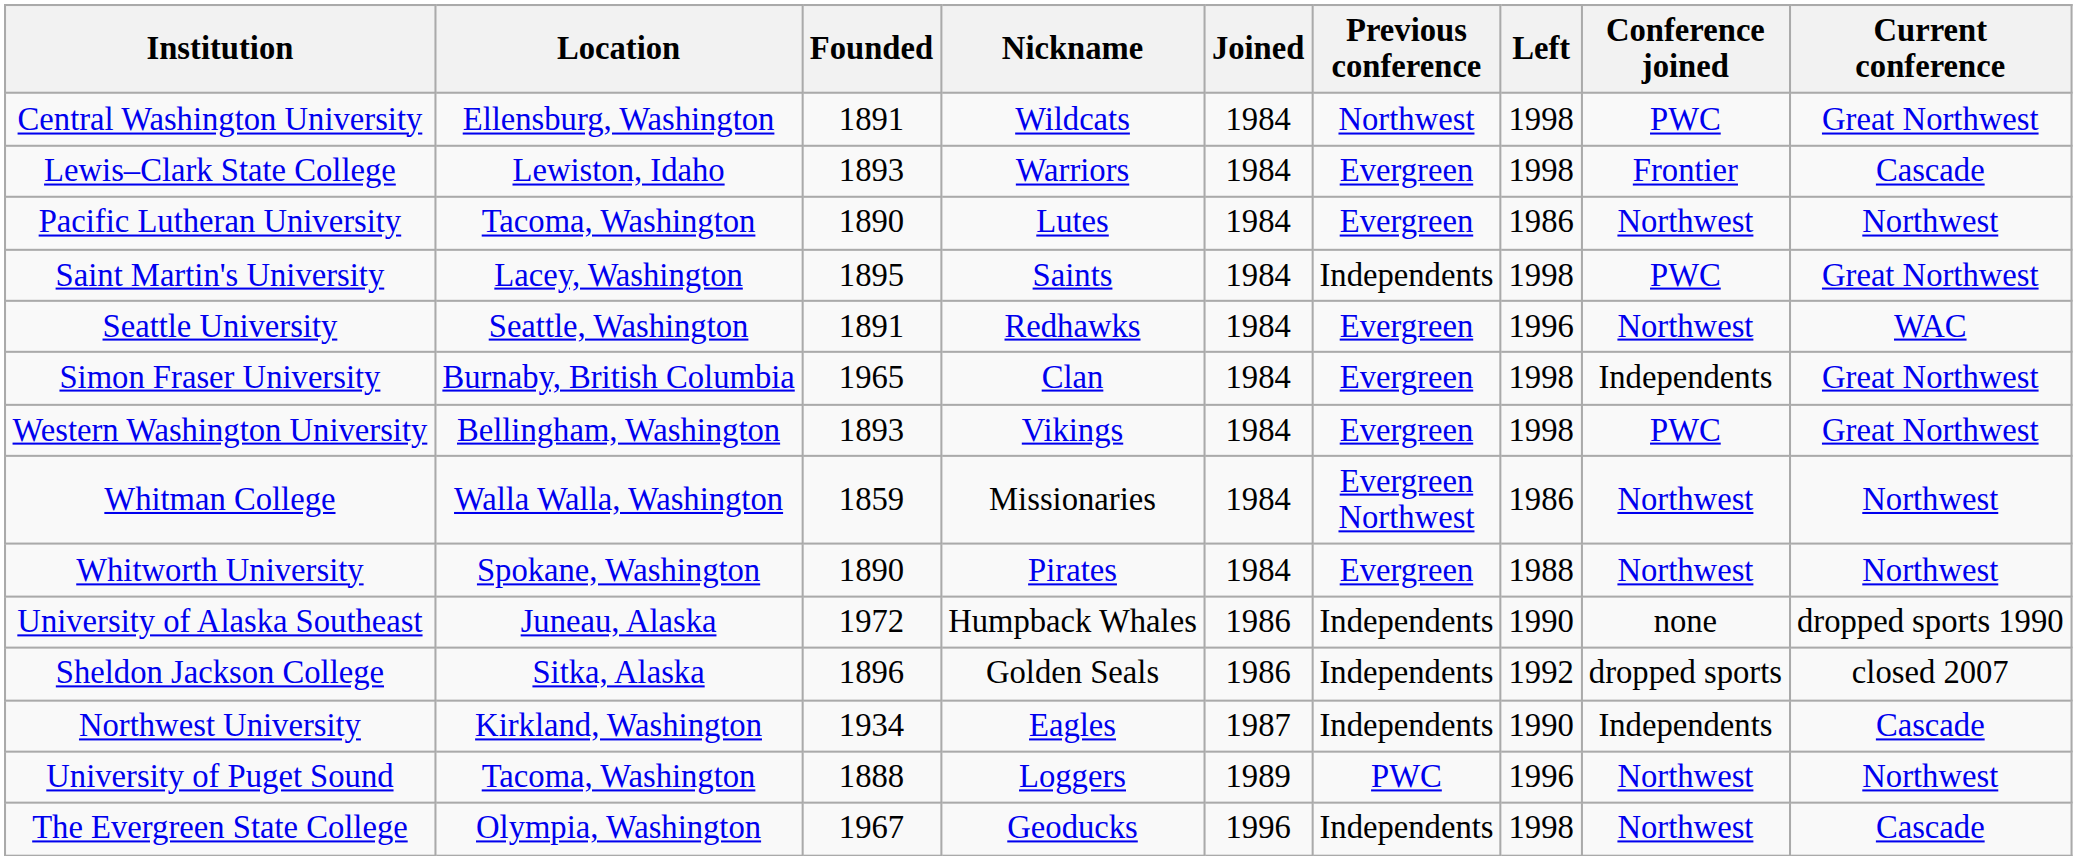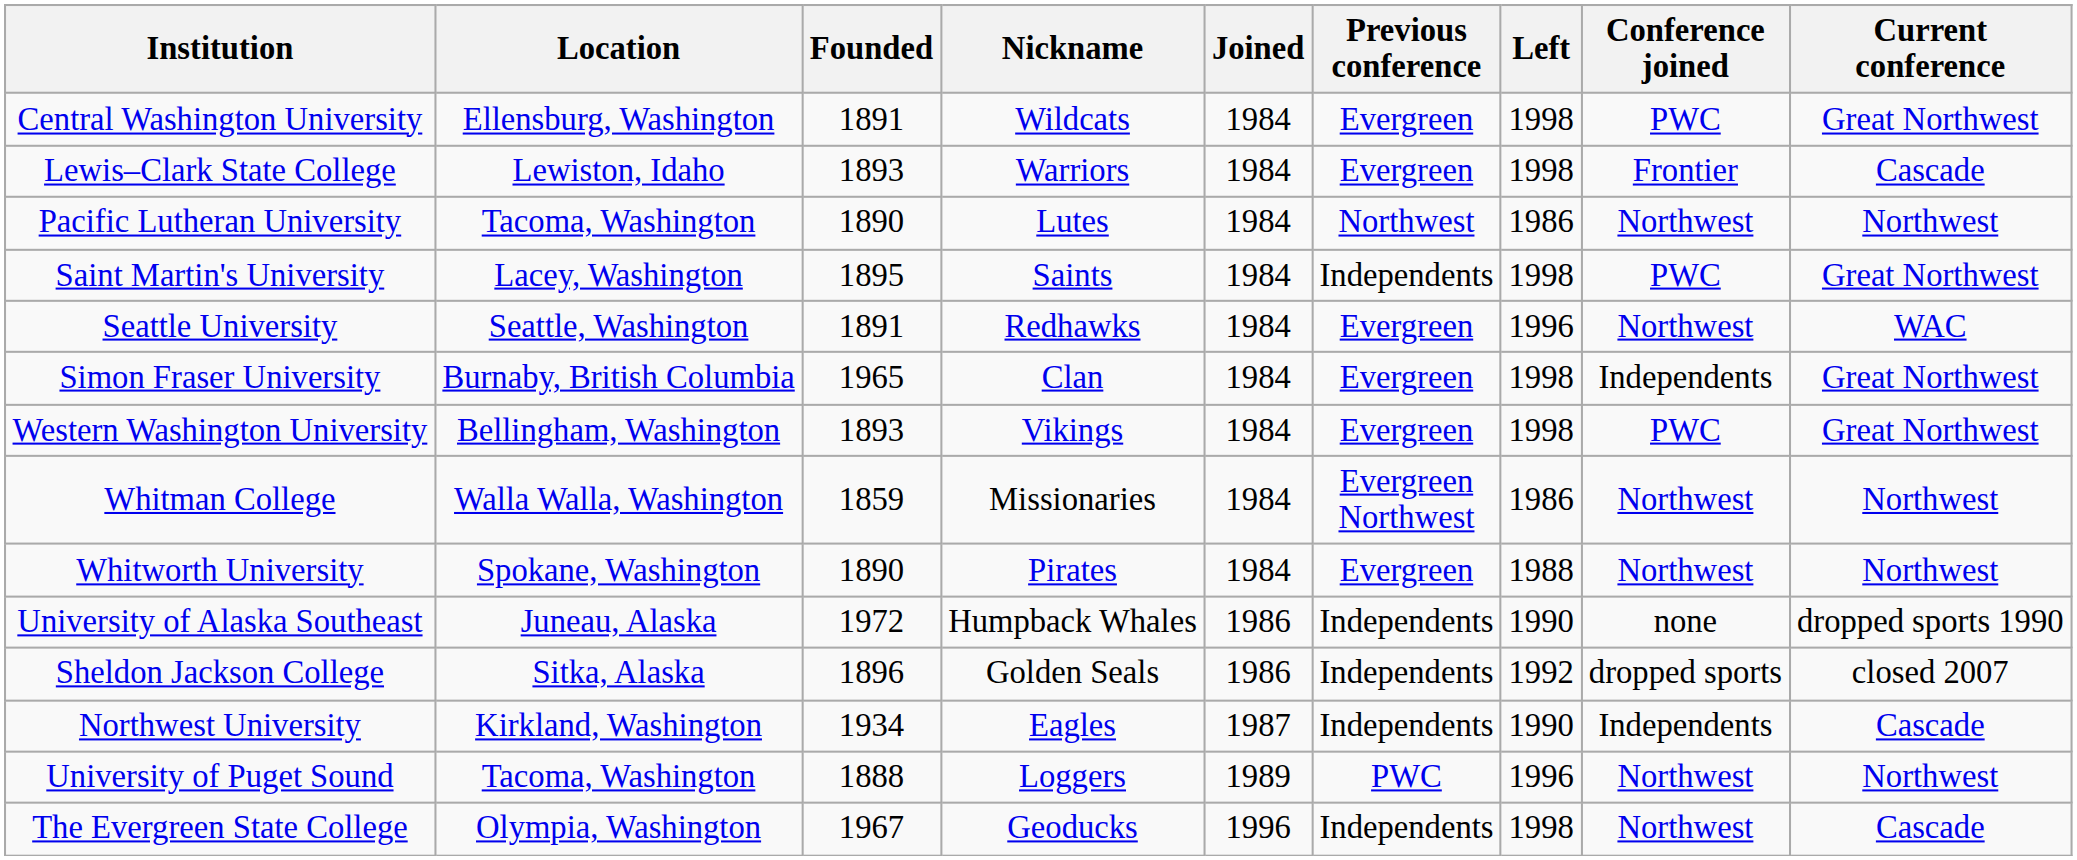Central Washington University | Previous conference: Northwest -> Evergreen
Pacific Lutheran University | Previous conference: Evergreen -> Northwest
